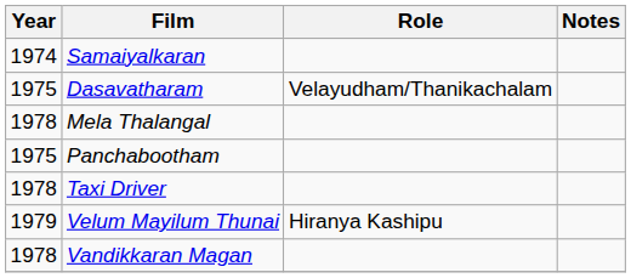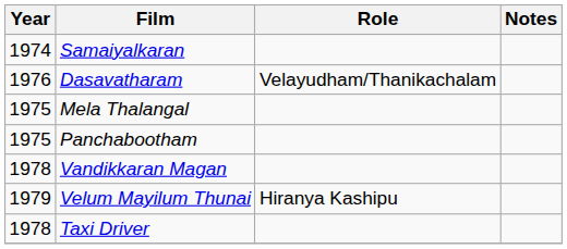Dasavatharam | Year: 1975 -> 1976
Mela Thalangal | Year: 1978 -> 1975
rows swapped: Vandikkaran Magan <-> Taxi Driver
